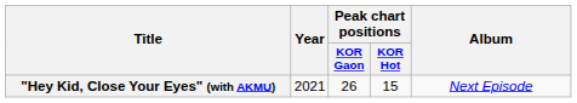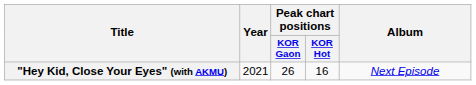"Hey Kid, Close Your Eyes" (with AKMU) | Peak chart positions / KOR Hot: 15 -> 16
